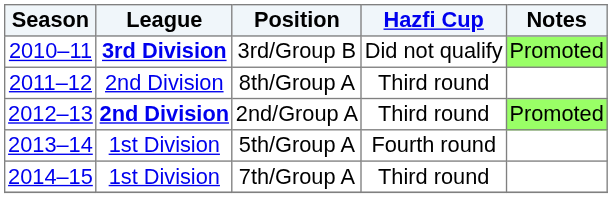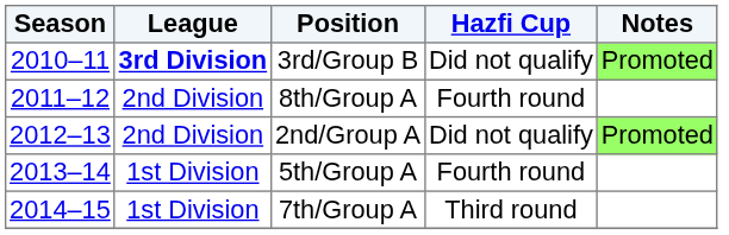8th/Group A | Hazfi Cup: Third round -> Fourth round
2nd/Group A | League: bold -> normal
2nd/Group A | Hazfi Cup: Third round -> Did not qualify
